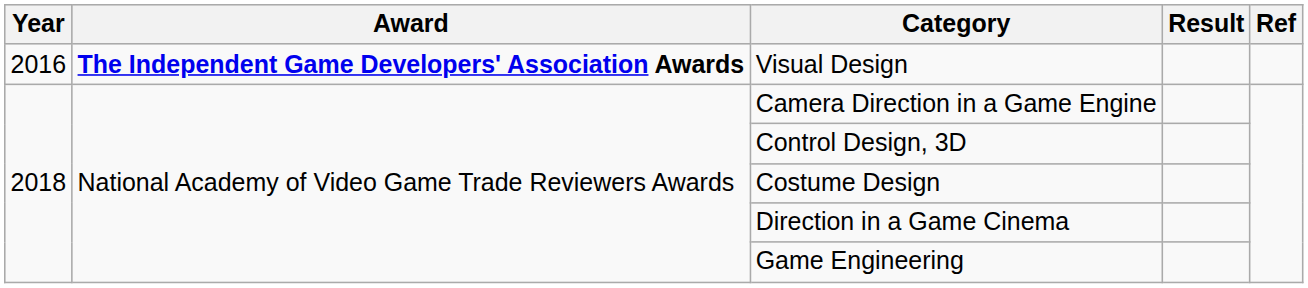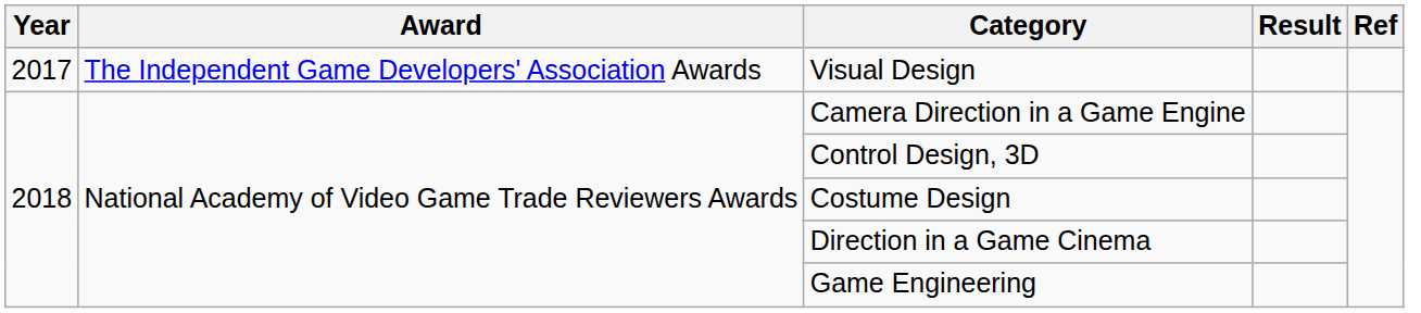Visual Design | Year: 2016 -> 2017
Visual Design | Award: bold -> normal
